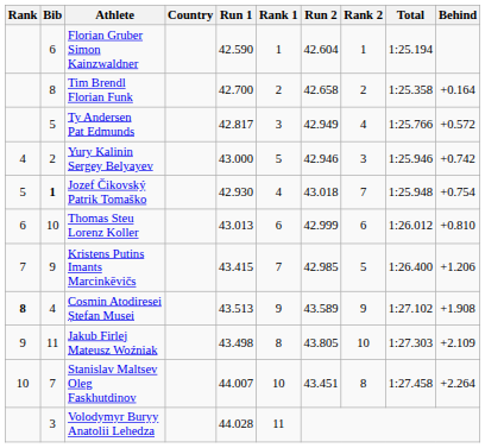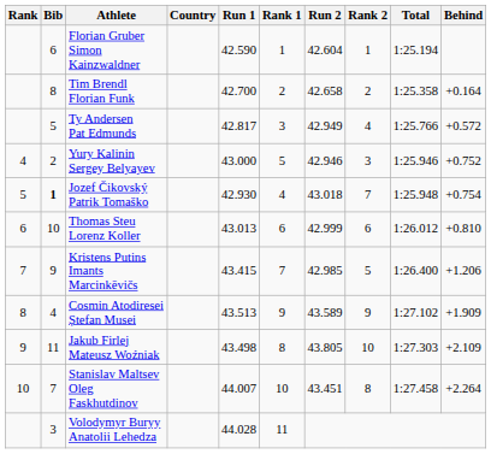Yury Kalinin Sergey Belyayev | Behind: +0.742 -> +0.752
Cosmin Atodiresei Ștefan Musei | Rank: bold -> normal
Cosmin Atodiresei Ștefan Musei | Behind: +1.908 -> +1.909
